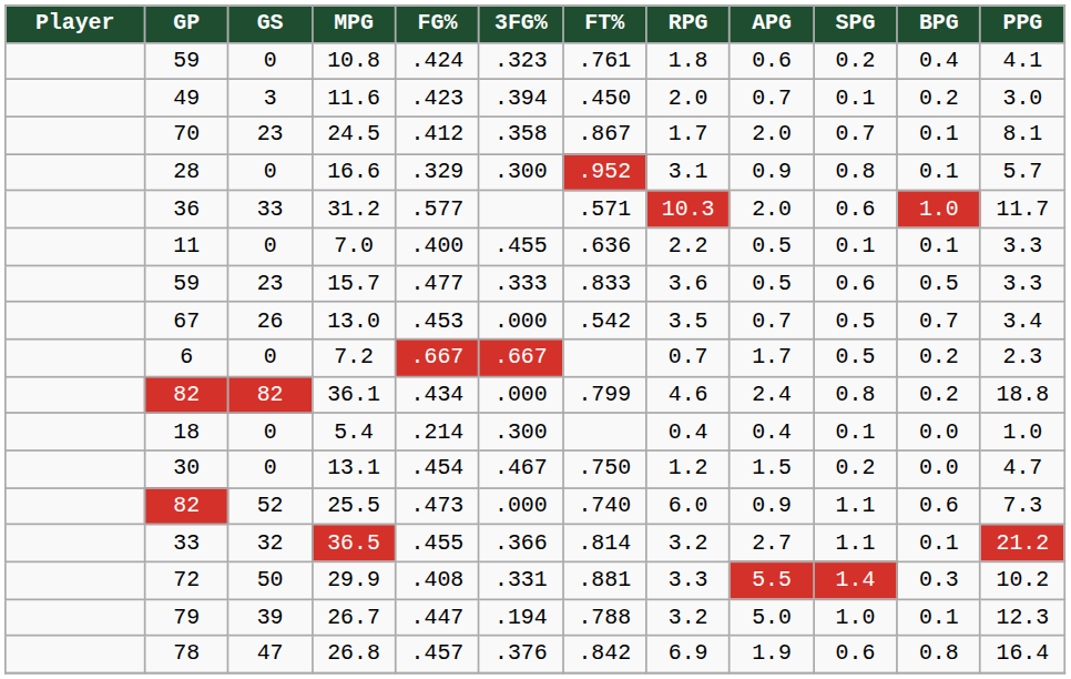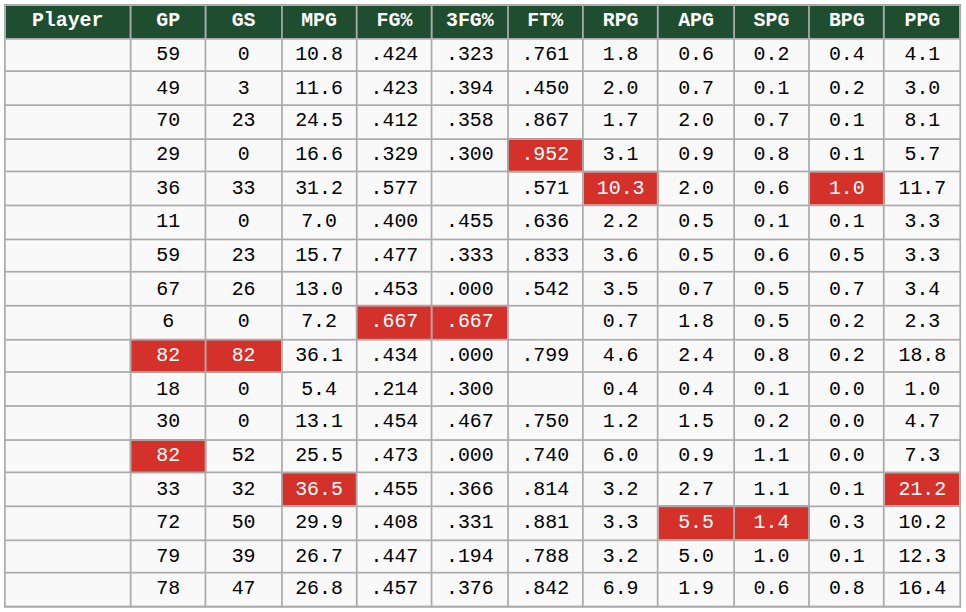16.6 | GP: 28 -> 29
7.2 | APG: 1.7 -> 1.8
25.5 | BPG: 0.6 -> 0.0
